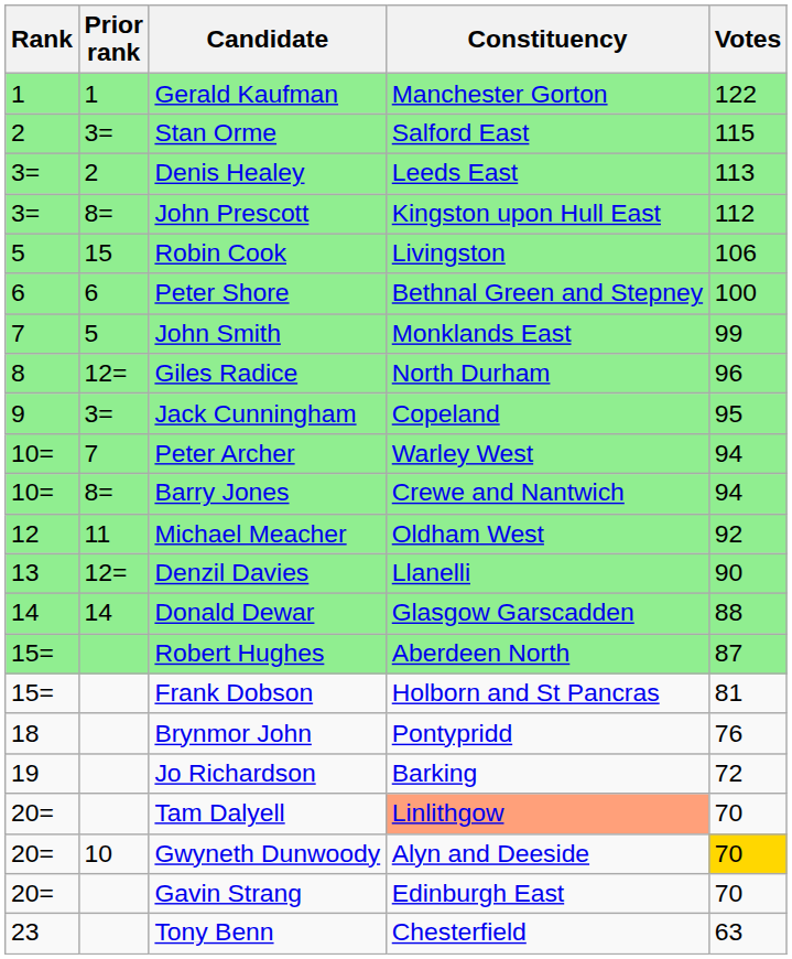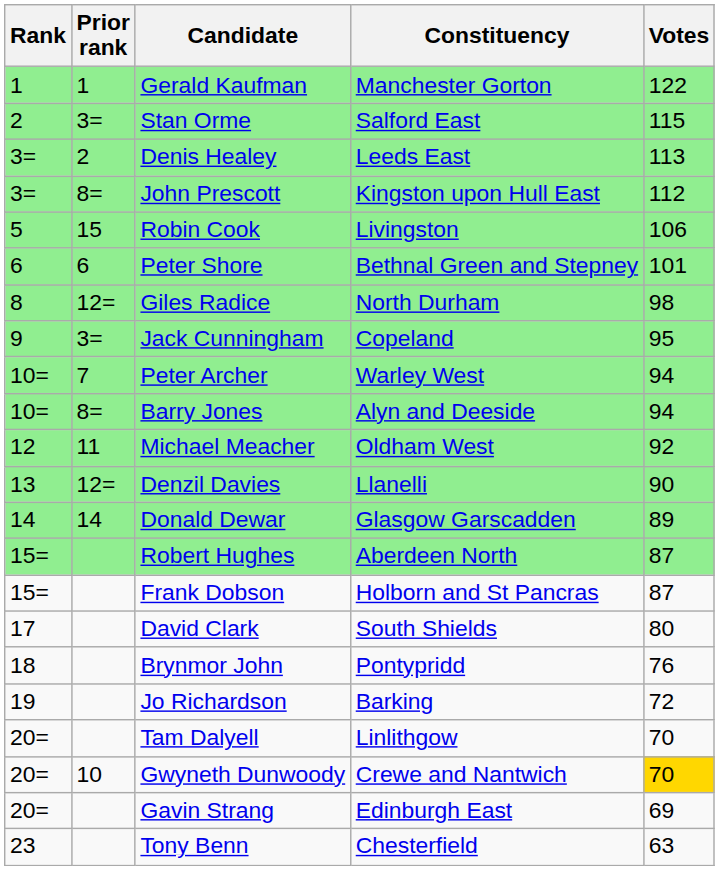Peter Shore | Votes: 100 -> 101
- row: 7 | 5 | John Smith | Monklands East | 99
Giles Radice | Votes: 96 -> 98
Barry Jones | Constituency: Crewe and Nantwich -> Alyn and Deeside
Donald Dewar | Votes: 88 -> 89
Frank Dobson | Votes: 81 -> 87
+ row: 17 | David Clark | South Shields | 80
Tam Dalyell | Constituency: lightsalmon background -> no background
Gwyneth Dunwoody | Constituency: Alyn and Deeside -> Crewe and Nantwich
Gavin Strang | Votes: 70 -> 69
